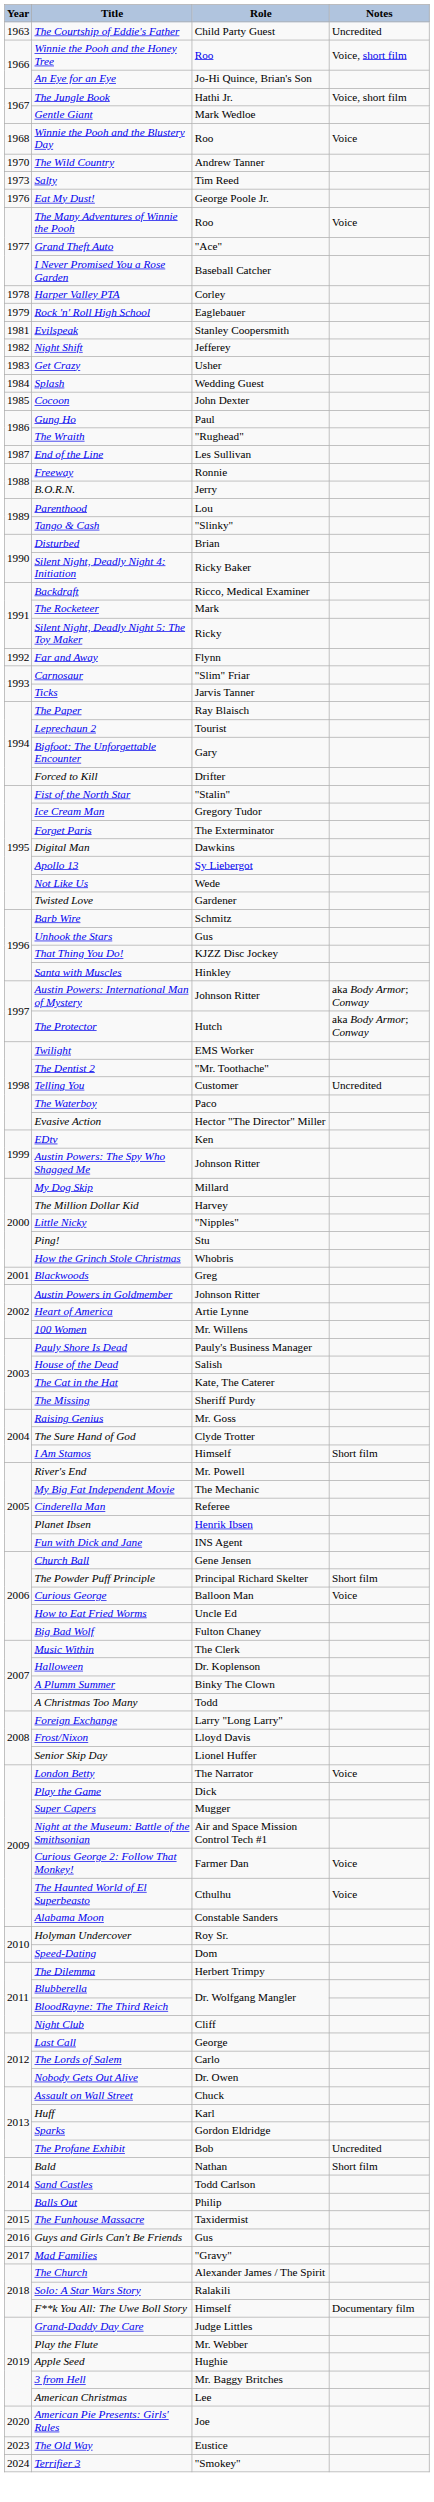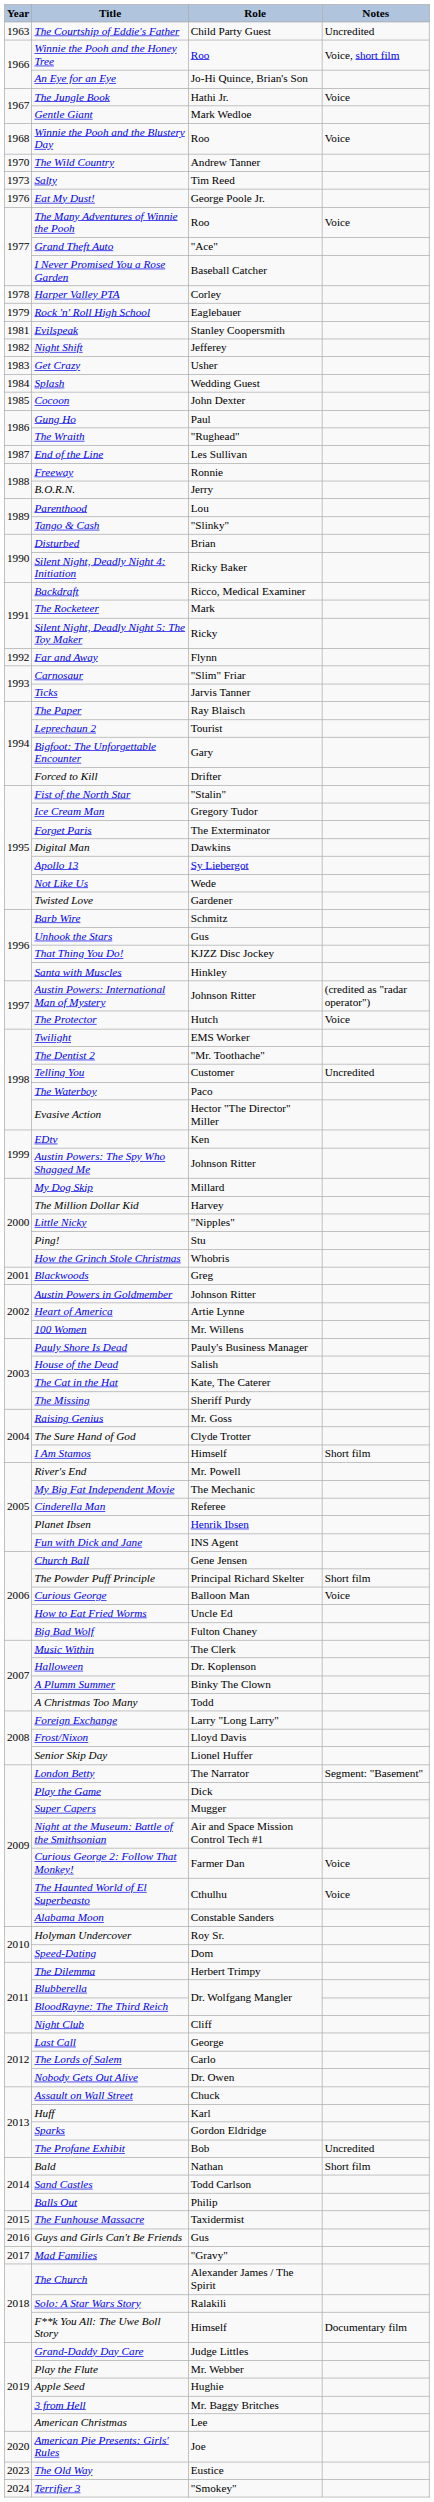The Jungle Book | Notes: Voice, short film -> Voice
Austin Powers: International Man of Mystery | Notes: aka Body Armor; Conway -> (credited as "radar operator")
The Protector | Notes: aka Body Armor; Conway -> Voice
London Betty | Notes: Voice -> Segment: "Basement"
